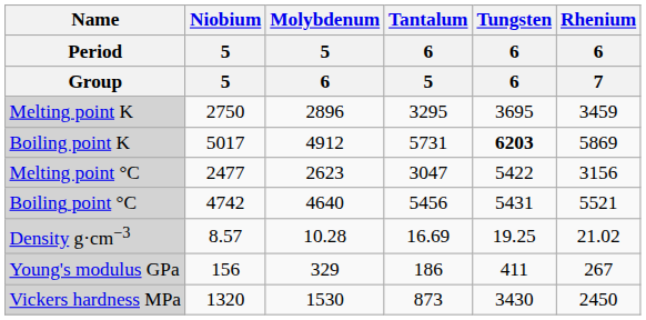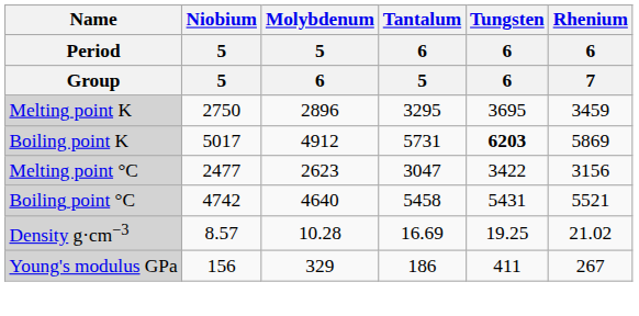Melting point °C | Tungsten / 6: 5422 -> 3422
Boiling point °C | Tantalum / 6 / 5: 5456 -> 5458
- row: Vickers hardness MPa | 1320 | 1530 | 873 | 3430 | 2450
